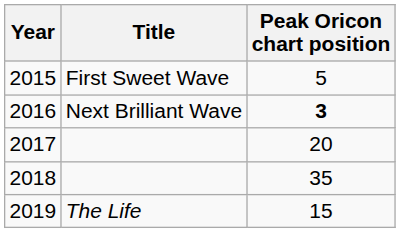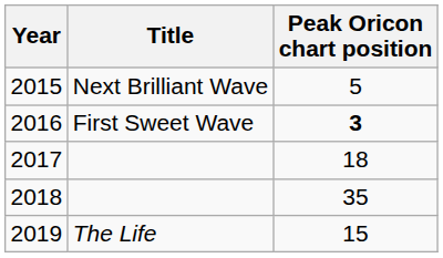2015 | Title: First Sweet Wave -> Next Brilliant Wave
2016 | Title: Next Brilliant Wave -> First Sweet Wave
2017 | Peak Oricon chart position: 20 -> 18
